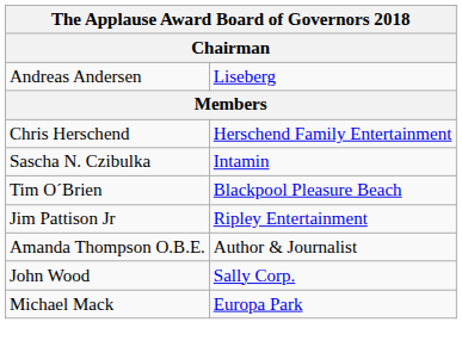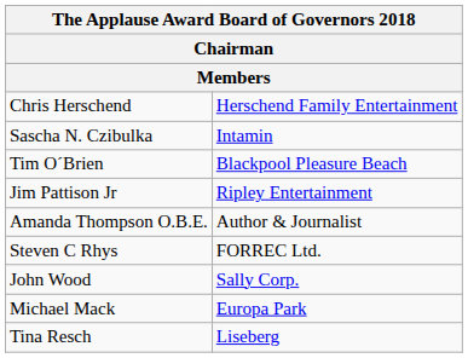- row: Andreas Andersen | Liseberg
+ row: Steven C Rhys | FORREC Ltd.
+ row: Tina Resch | Liseberg
